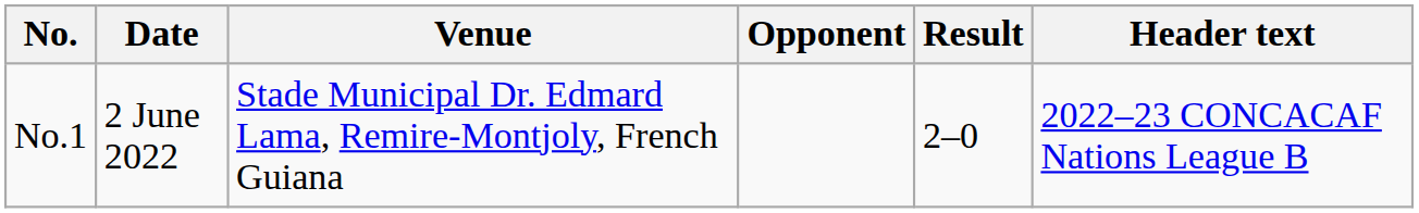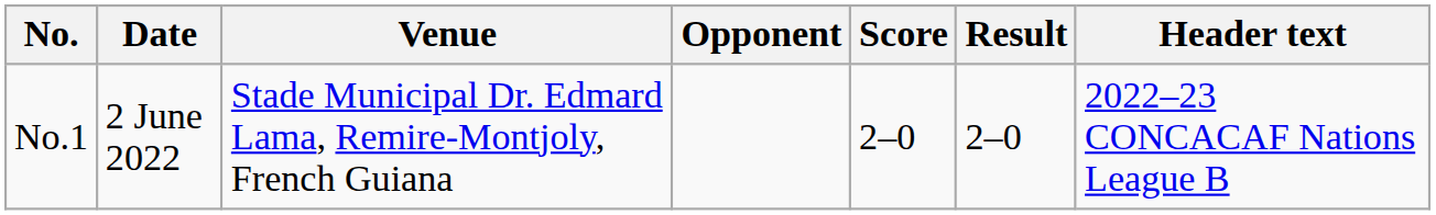+ column: Score | 2–0
